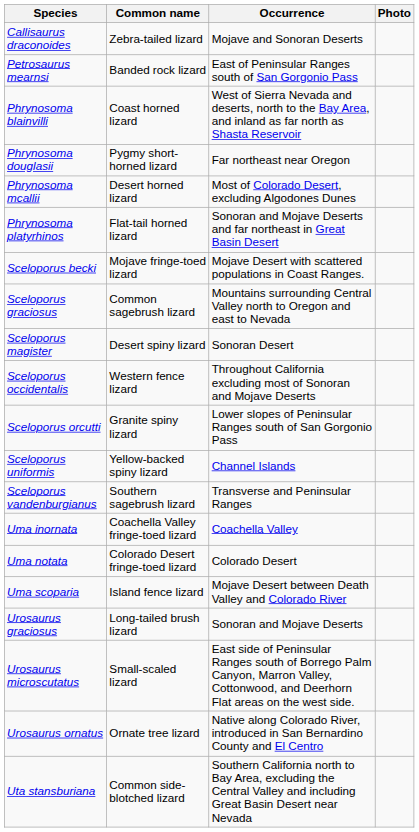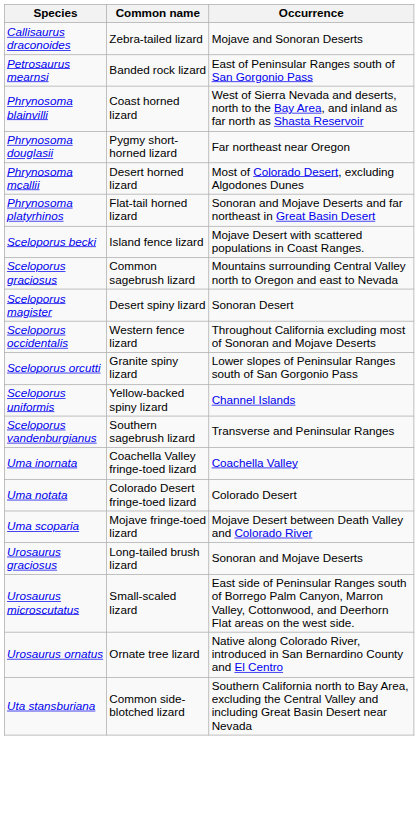- column: Photo
Sceloporus becki | Common name: Mojave fringe-toed lizard -> Island fence lizard
Uma scoparia | Common name: Island fence lizard -> Mojave fringe-toed lizard
